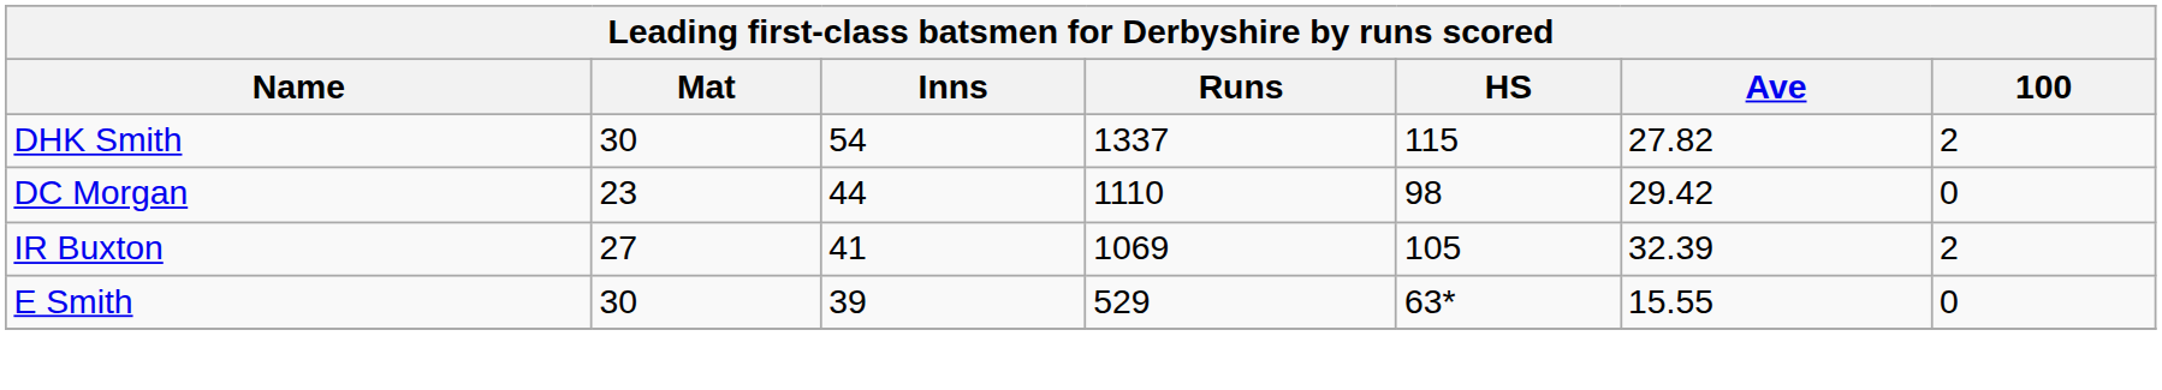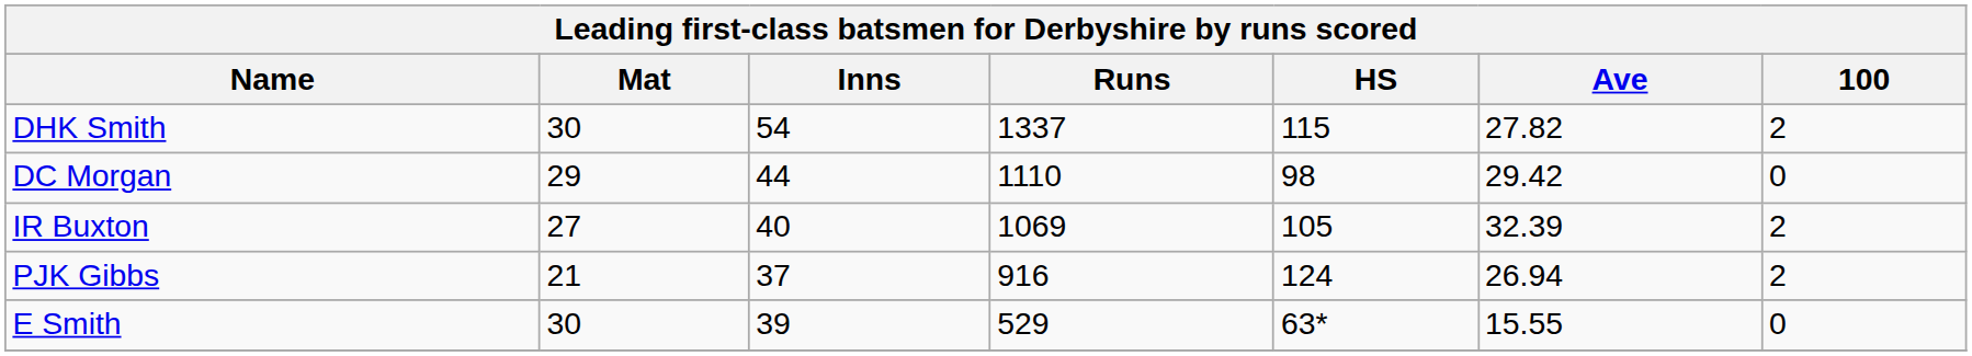DC Morgan | Mat: 23 -> 29
IR Buxton | Inns: 41 -> 40
+ row: PJK Gibbs | 21 | 37 | 916 | 124 | 26.94 | 2
